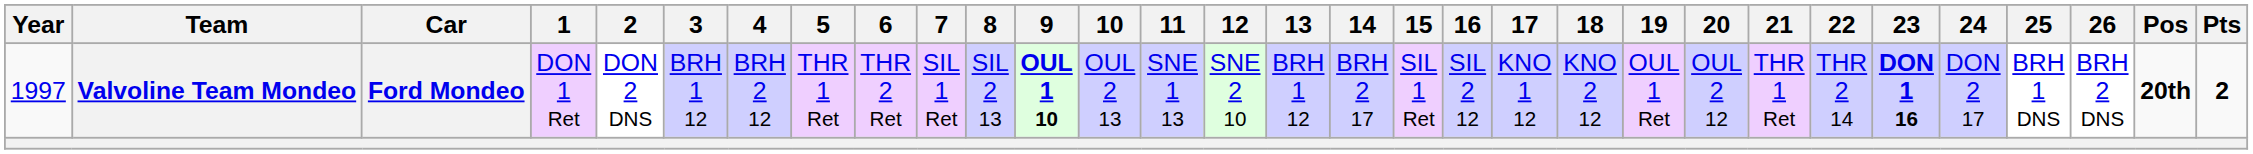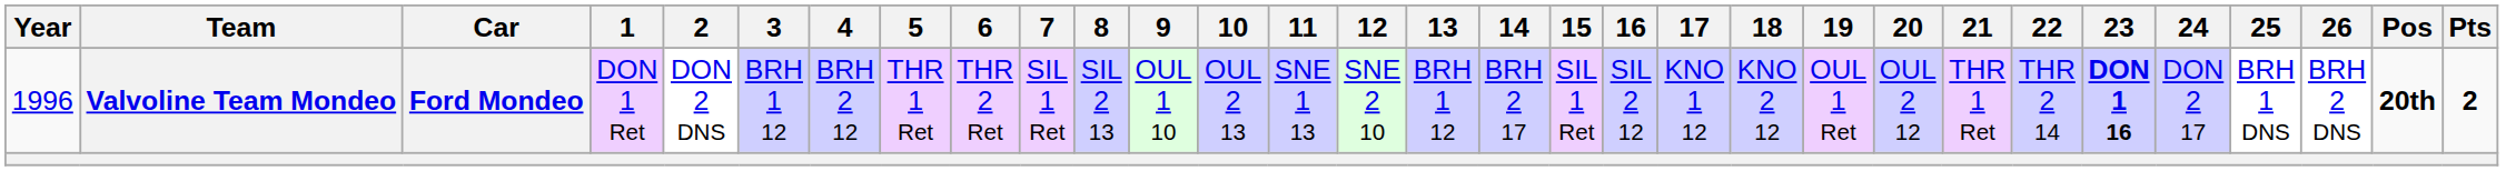Valvoline Team Mondeo | Year: 1997 -> 1996
Valvoline Team Mondeo | 9: bold -> normal
